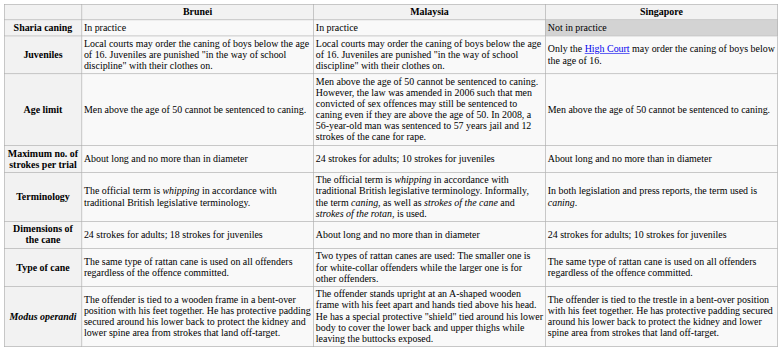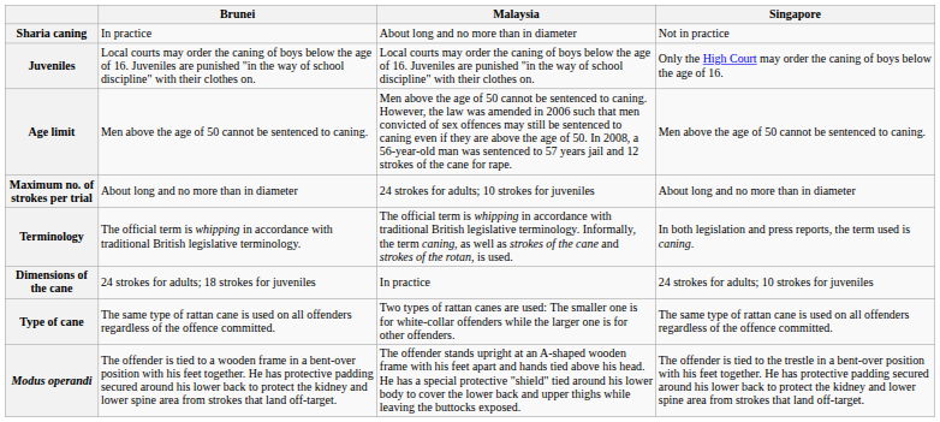Sharia caning | Malaysia: In practice -> About long and no more than in diameter
Sharia caning | Singapore: lightgrey background -> no background
Dimensions of the cane | Malaysia: About long and no more than in diameter -> In practice
